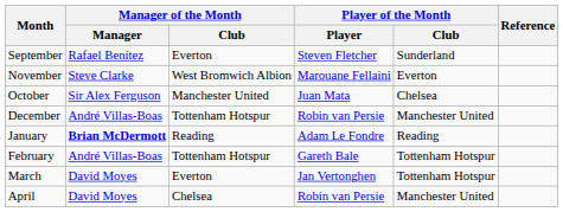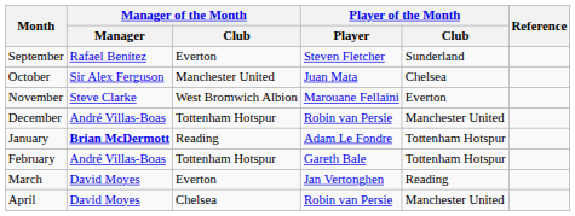rows swapped: October <-> November
January | Player of the Month / Club: Reading -> Tottenham Hotspur
March | Player of the Month / Club: Tottenham Hotspur -> Reading
